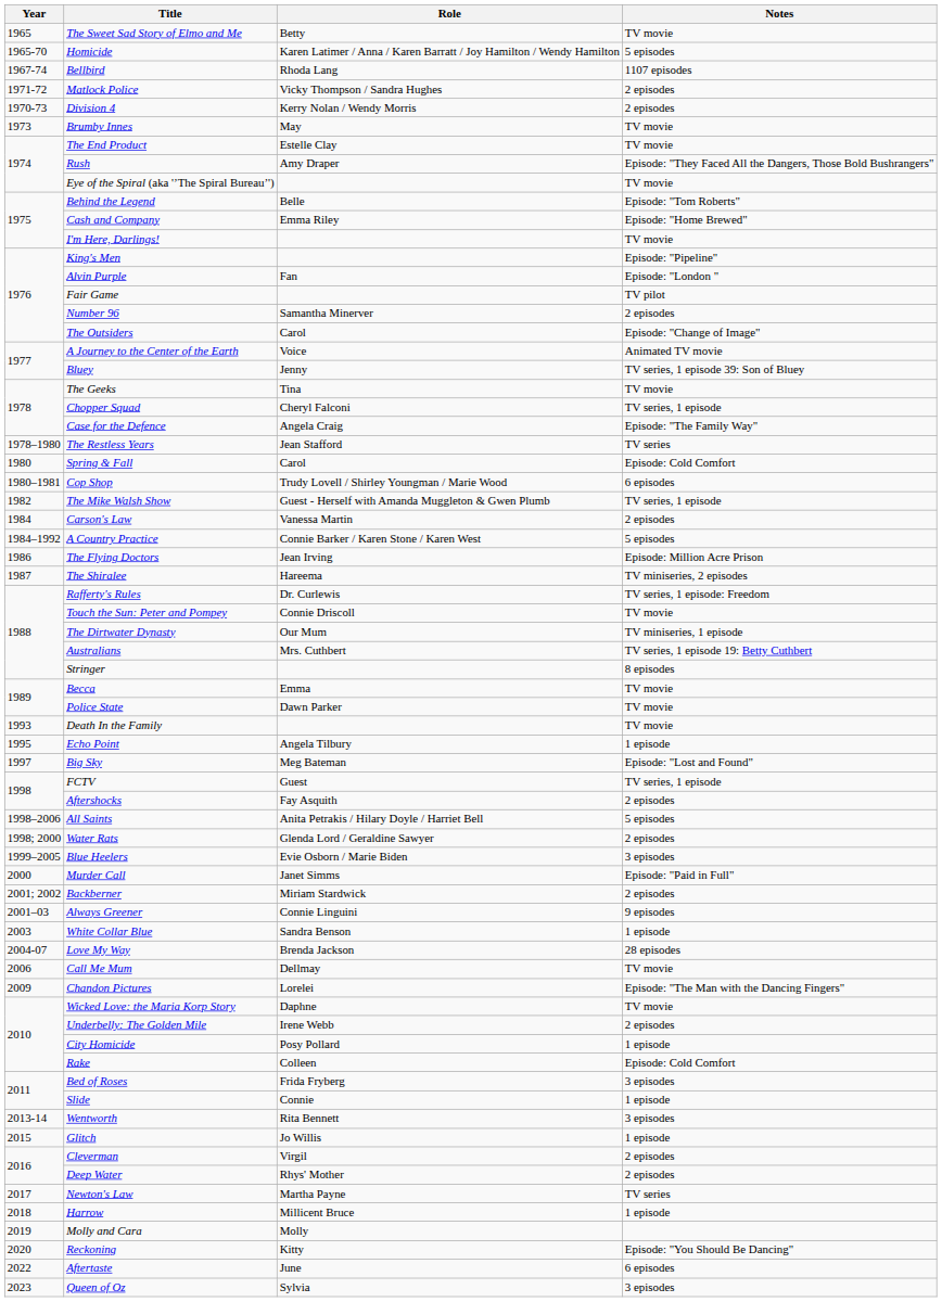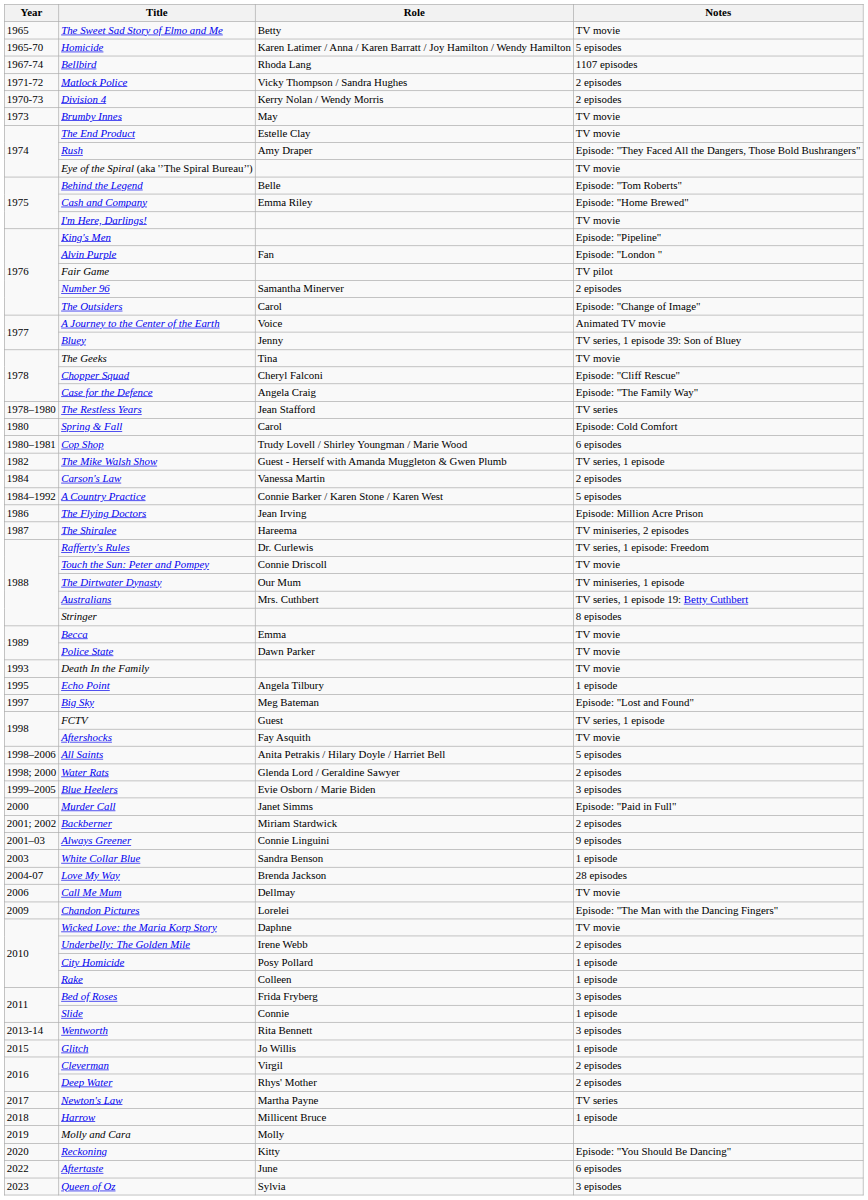Chopper Squad | Notes: TV series, 1 episode -> Episode: "Cliff Rescue"
Aftershocks | Notes: 2 episodes -> TV movie
Rake | Notes: Episode: Cold Comfort -> 1 episode
